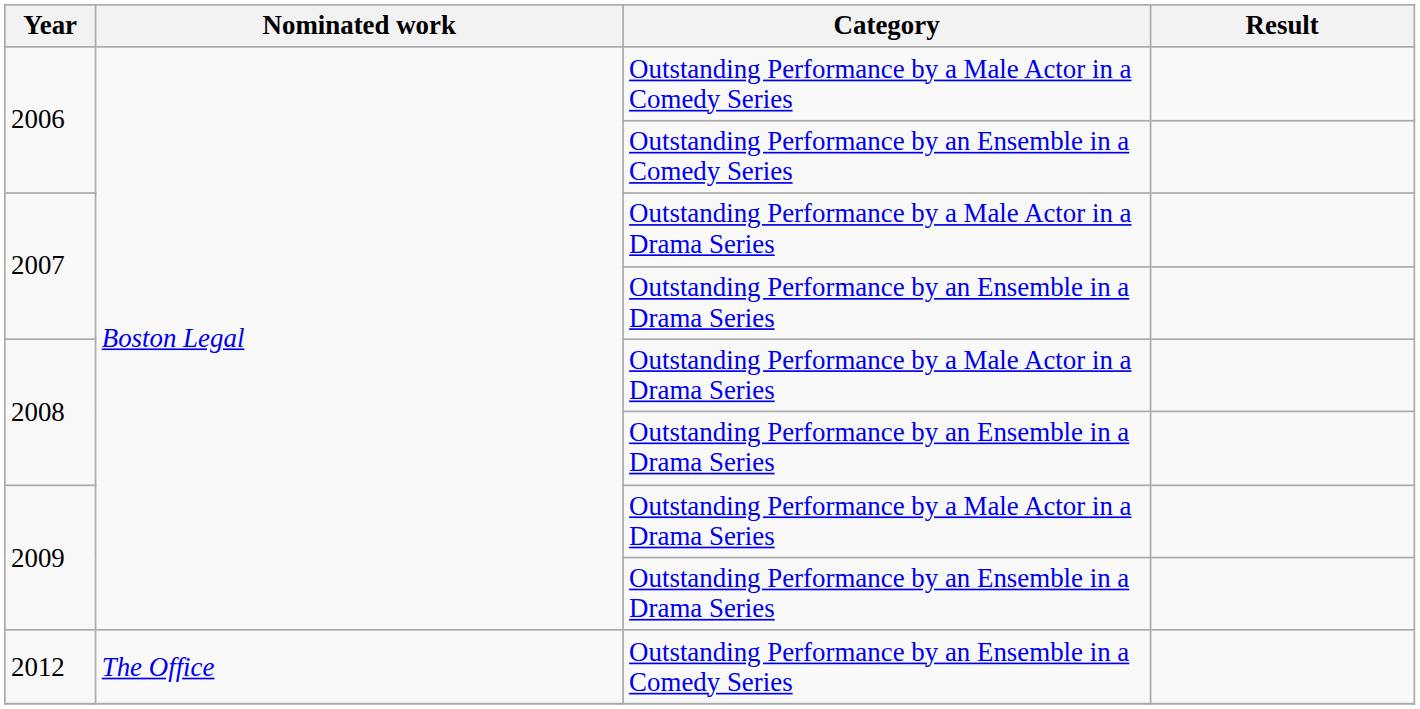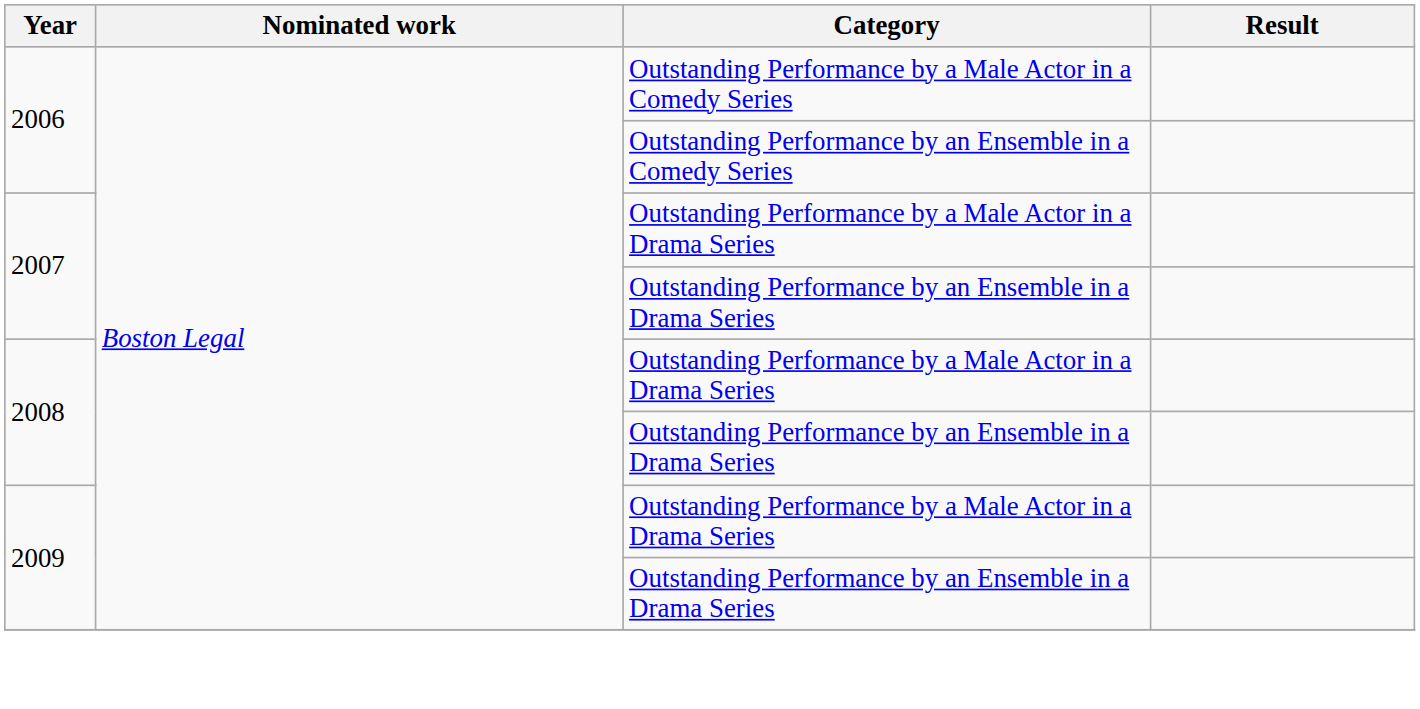- row: 2012 | The Office | Outstanding Performance by an Ensemble in a Comedy Series
